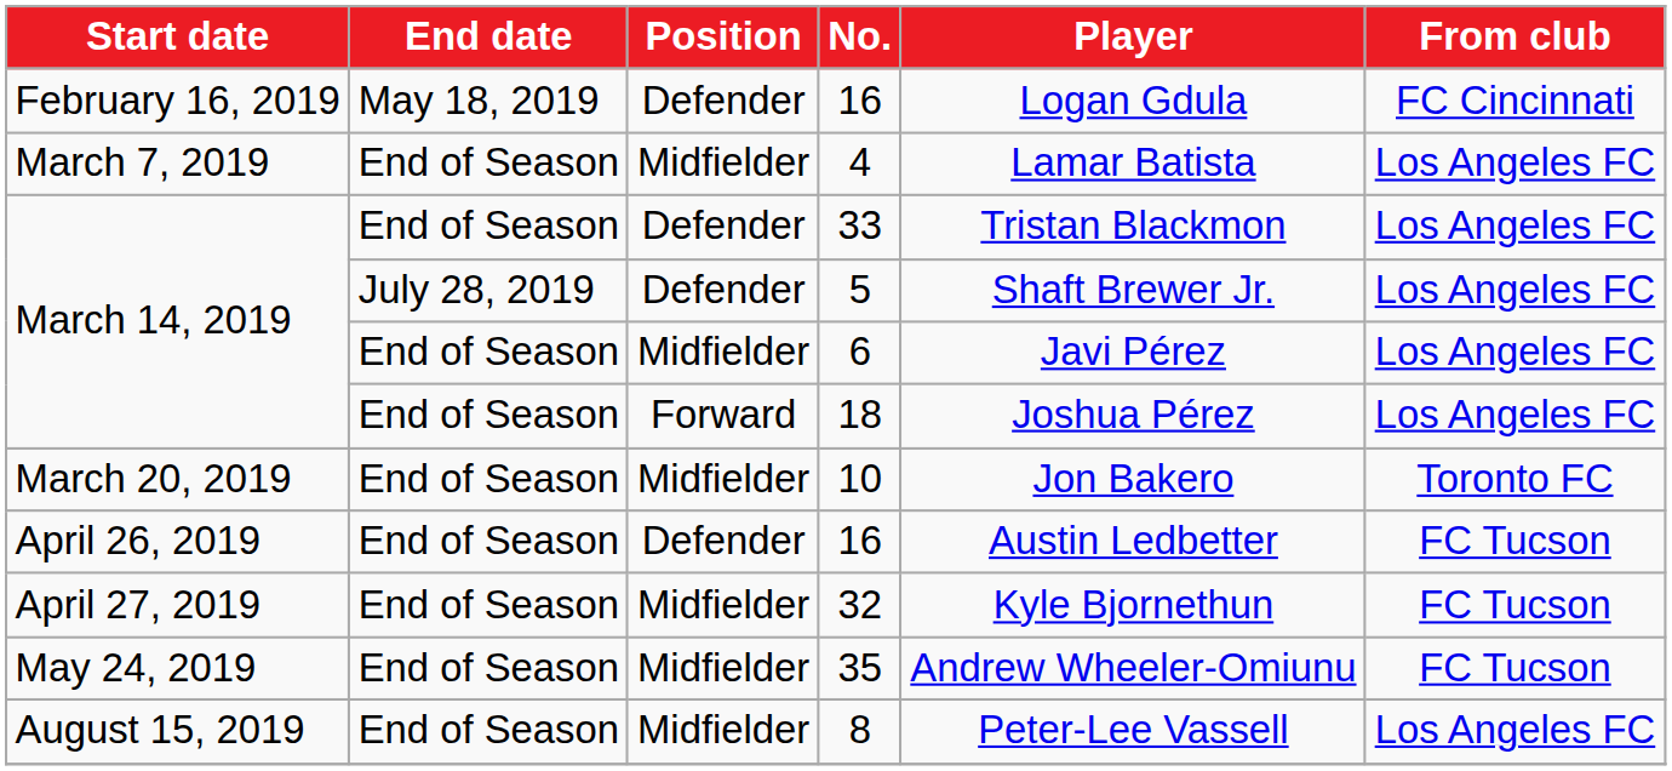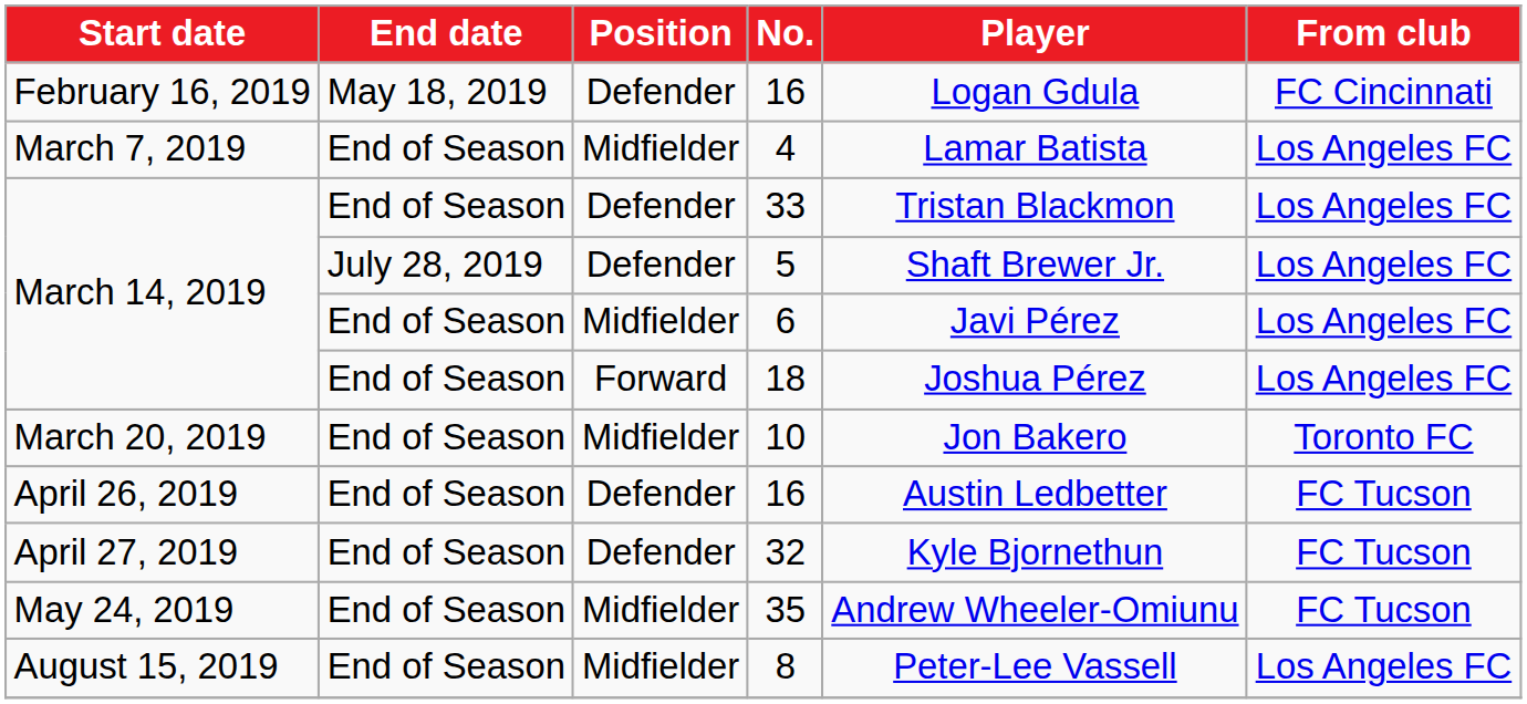32 | Position: Midfielder -> Defender
